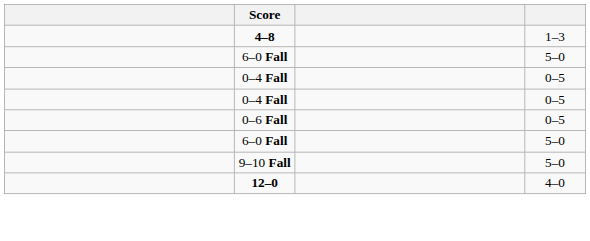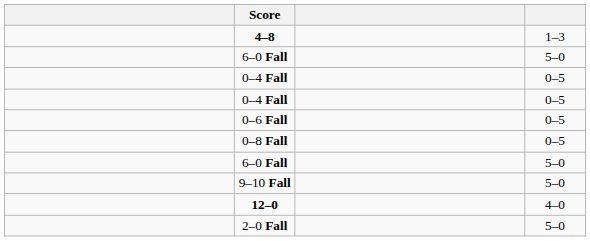+ row: 0–8 Fall | 0–5
+ row: 2–0 Fall | 5–0
